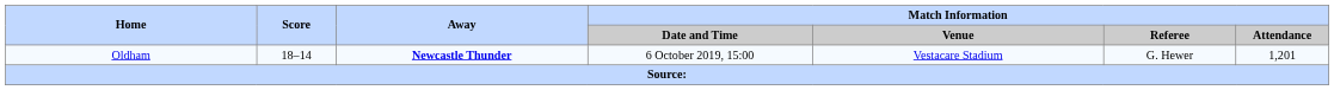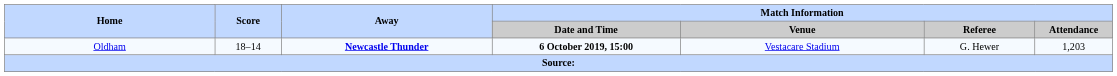Oldham | Match Information / Date and Time: normal -> bold
Oldham | Match Information / Attendance: 1,201 -> 1,203
